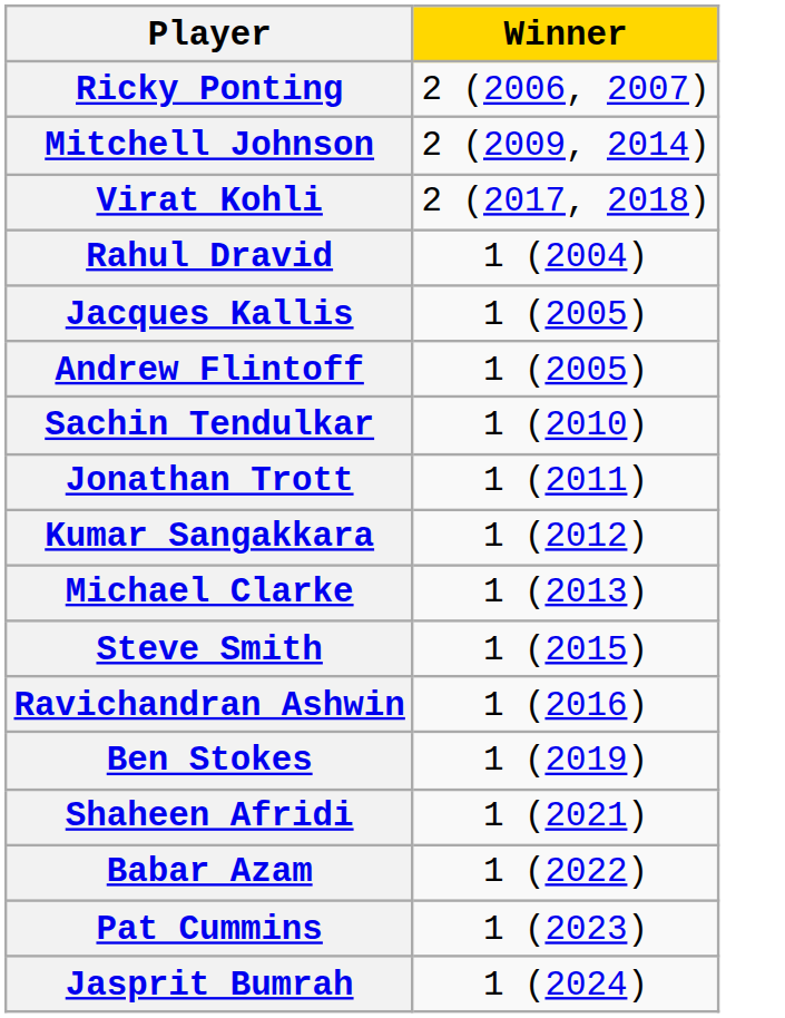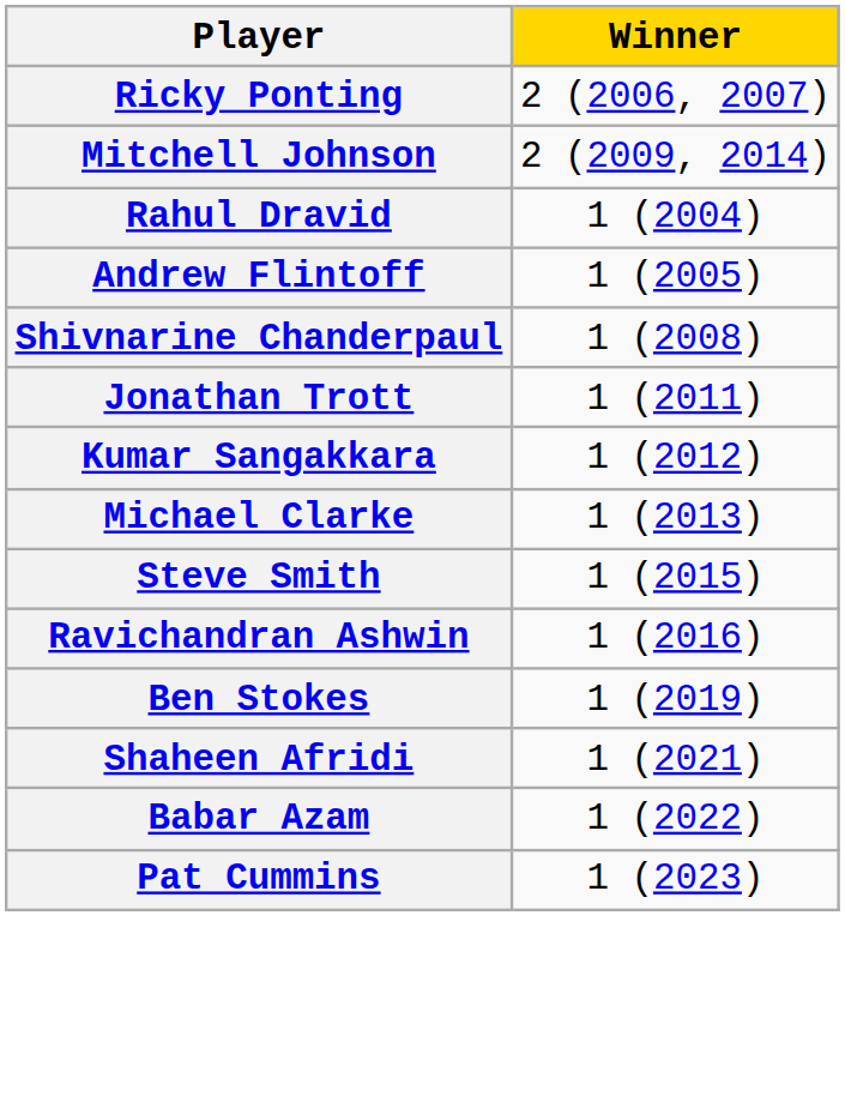- row: Virat Kohli | 2 (2017, 2018)
- row: Jacques Kallis | 1 (2005)
+ row: Shivnarine Chanderpaul | 1 (2008)
- row: Sachin Tendulkar | 1 (2010)
- row: Jasprit Bumrah | 1 (2024)
